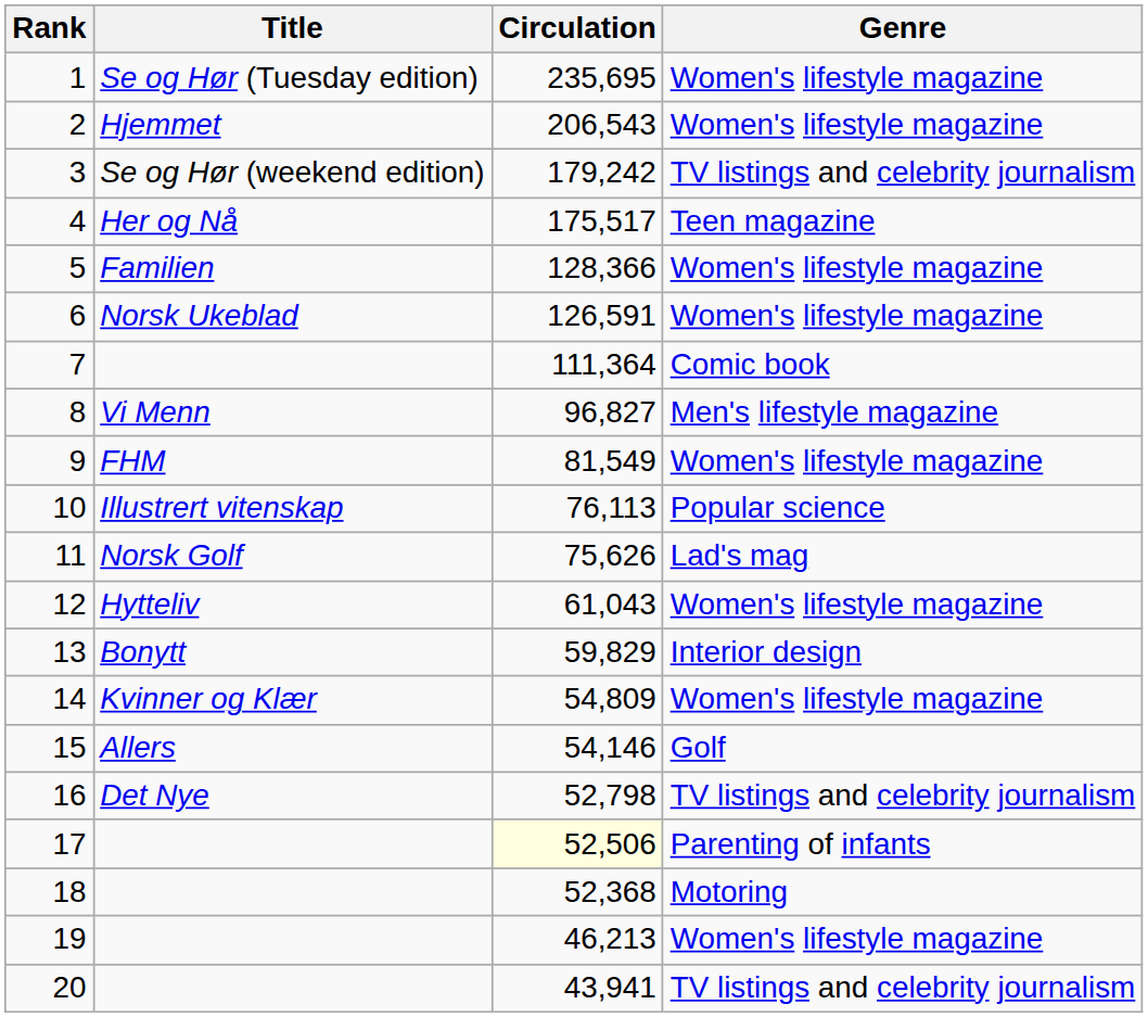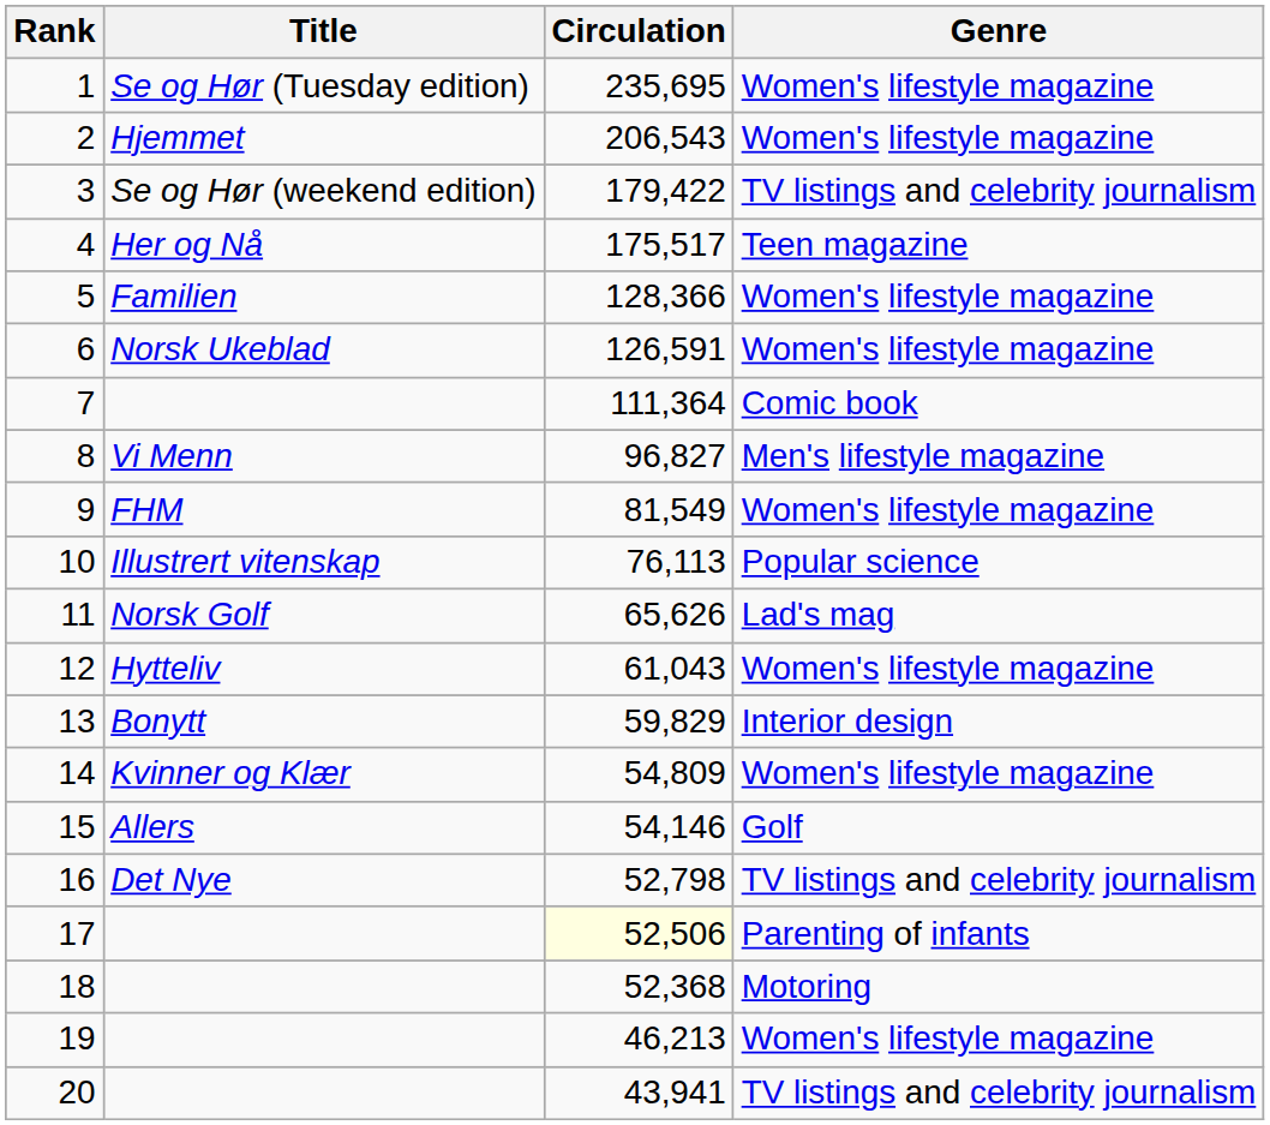3 | Circulation: 179,242 -> 179,422
11 | Circulation: 75,626 -> 65,626
